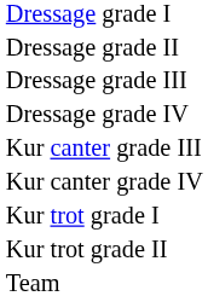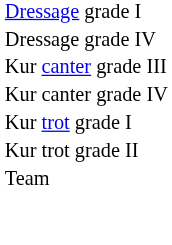- row: Dressage grade II
- row: Dressage grade III
